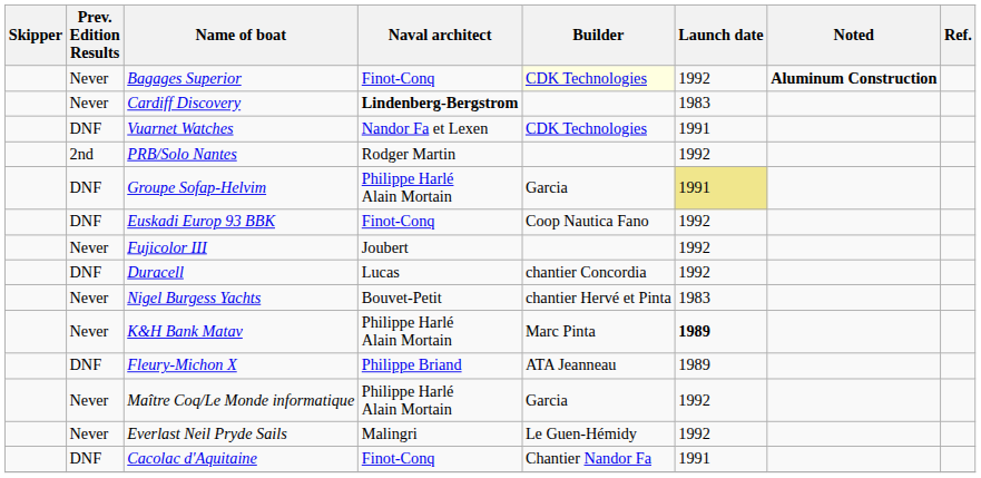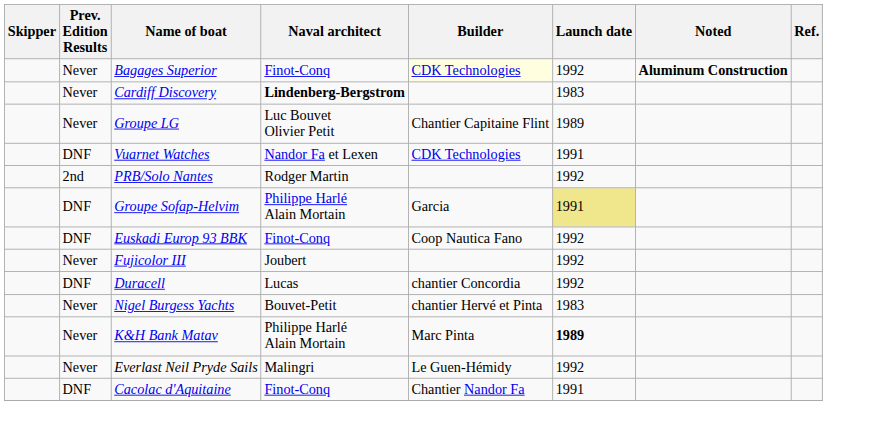+ row: Never | Groupe LG | Luc Bouvet Olivier Petit | Chantier Capitaine Flint | 1989
- row: DNF | Fleury-Michon X | Philippe Briand | ATA Jeanneau | 1989
- row: Never | Maître Coq/Le Monde informatique | Philippe Harlé Alain Mortain | Garcia | 1992
